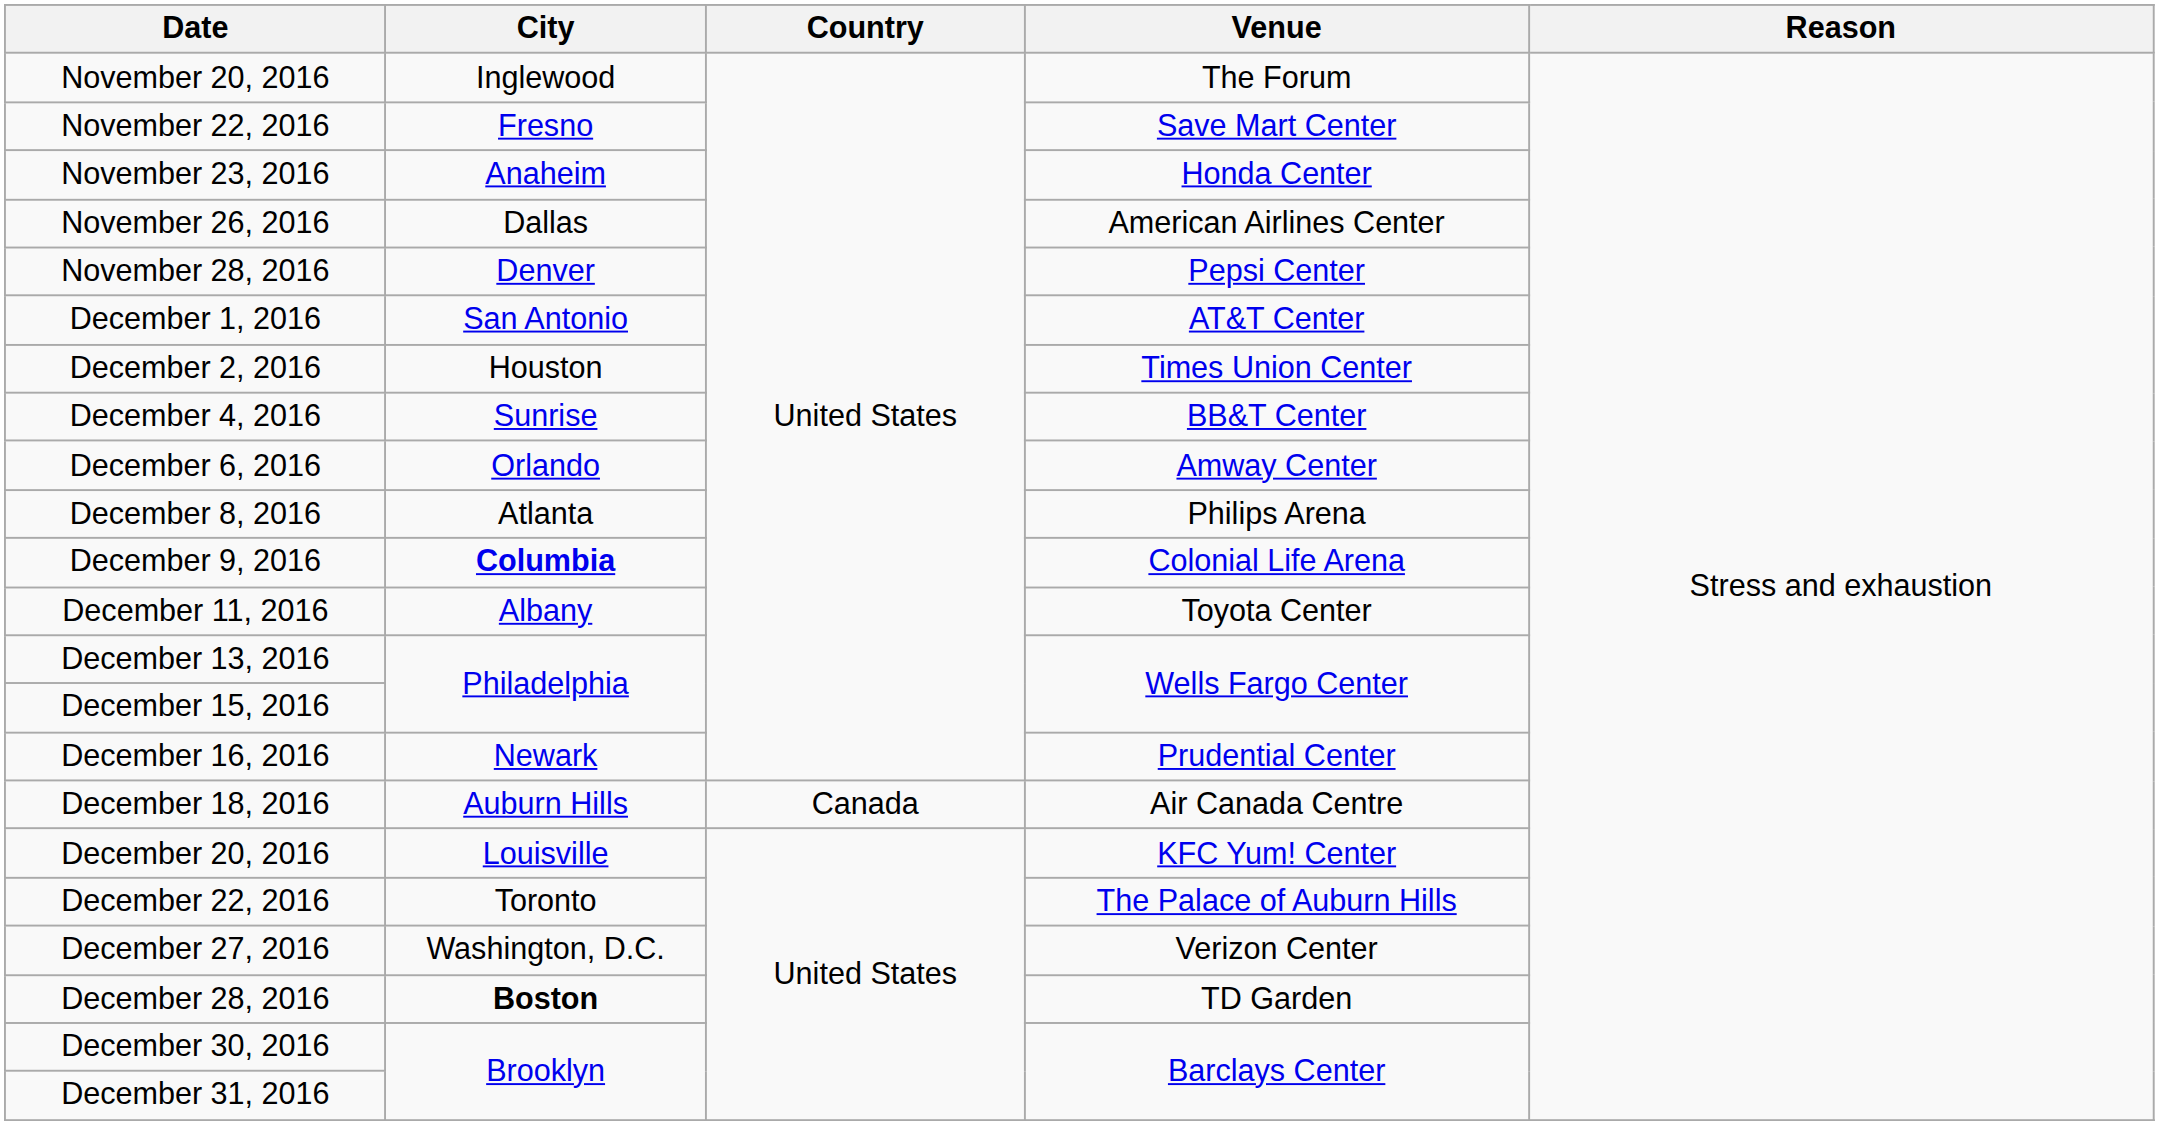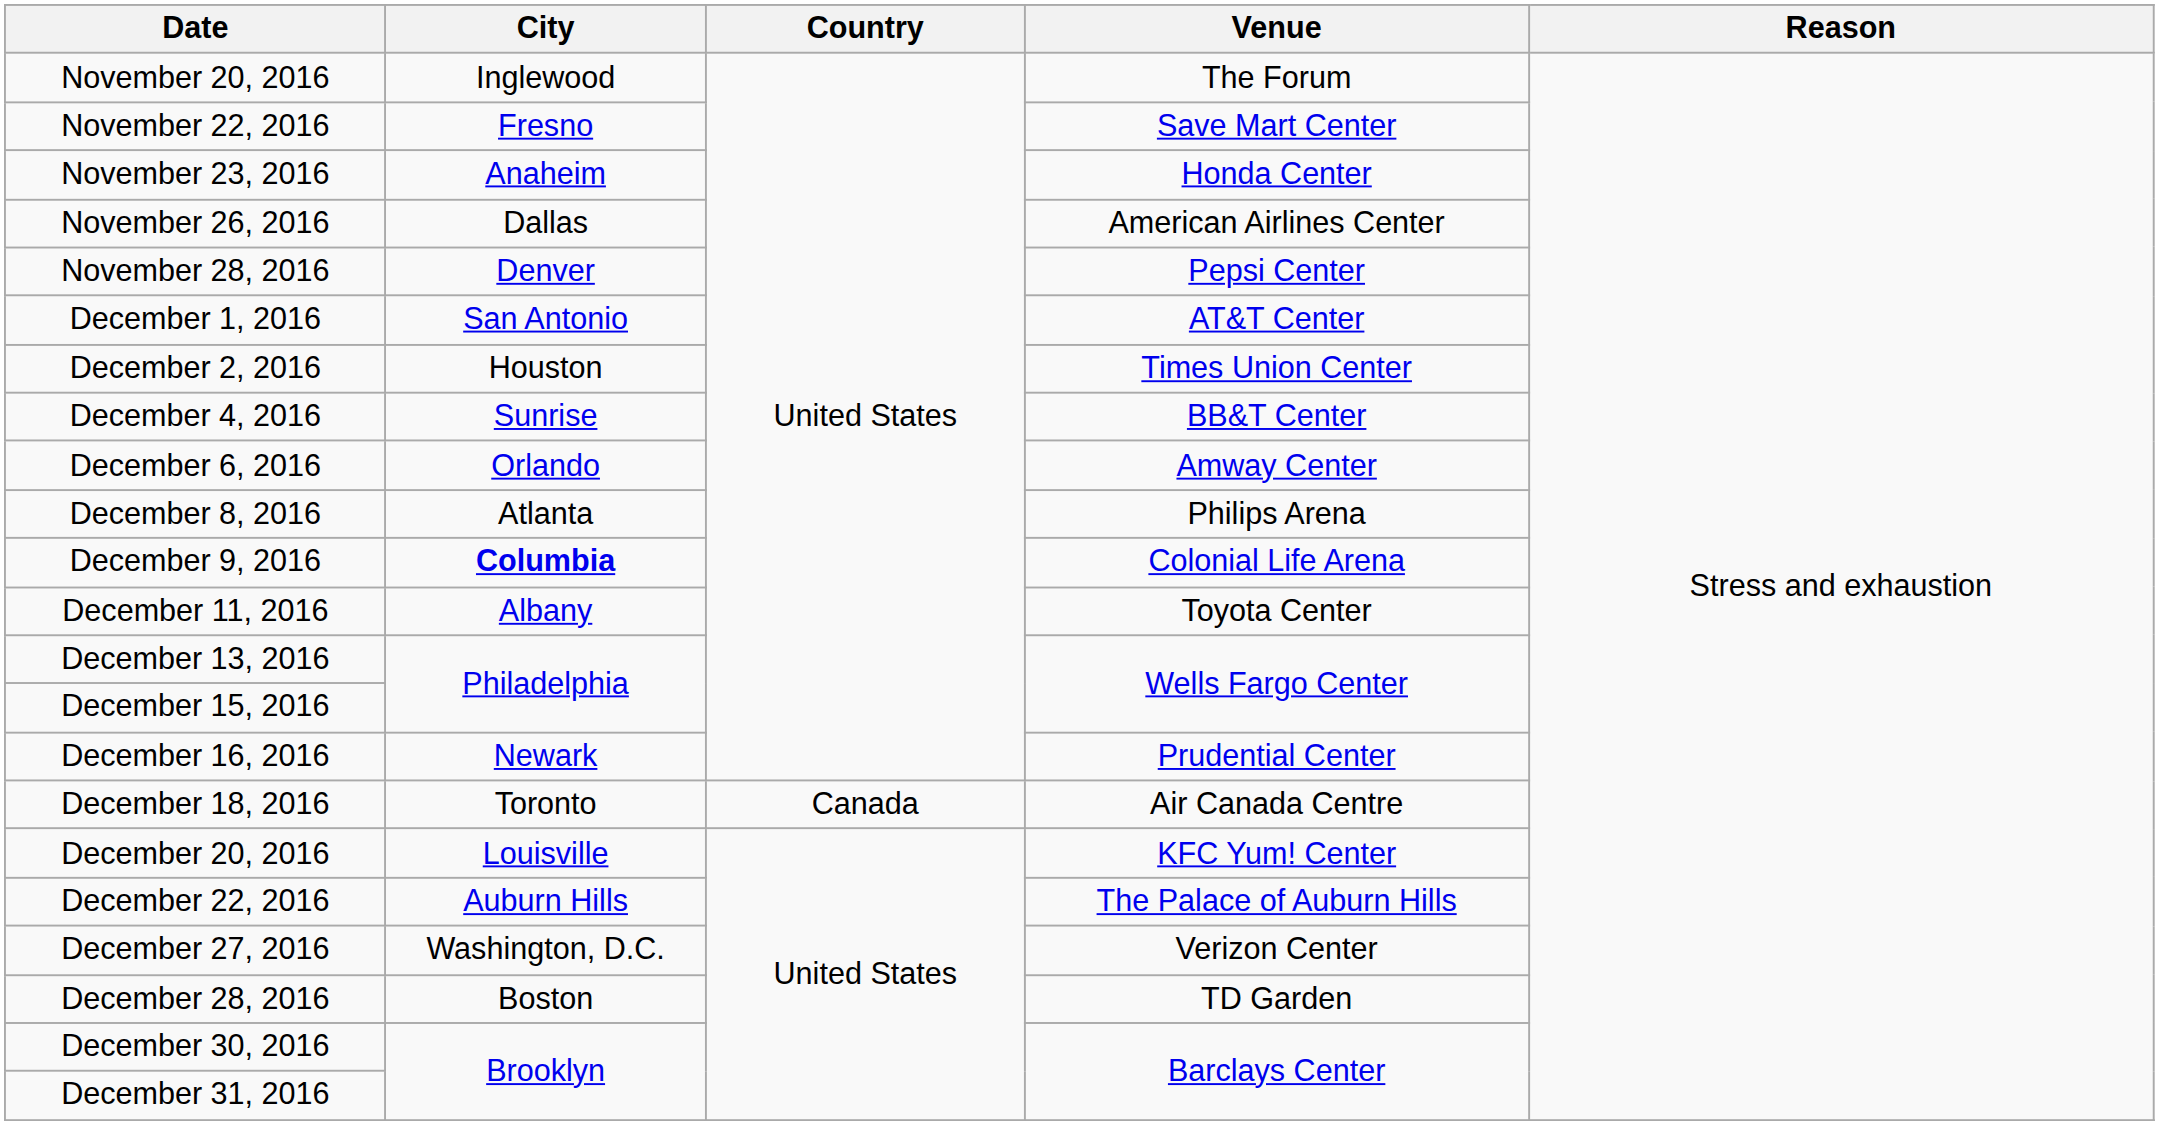December 18, 2016 | City: Auburn Hills -> Toronto
December 22, 2016 | City: Toronto -> Auburn Hills
December 28, 2016 | City: bold -> normal
